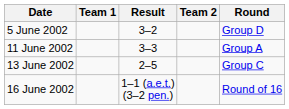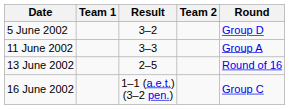13 June 2002 | Round: Group C -> Round of 16
16 June 2002 | Round: Round of 16 -> Group C
